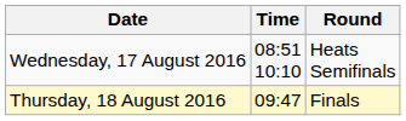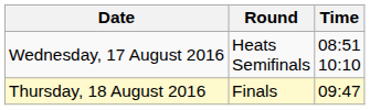columns swapped: Time <-> Round
